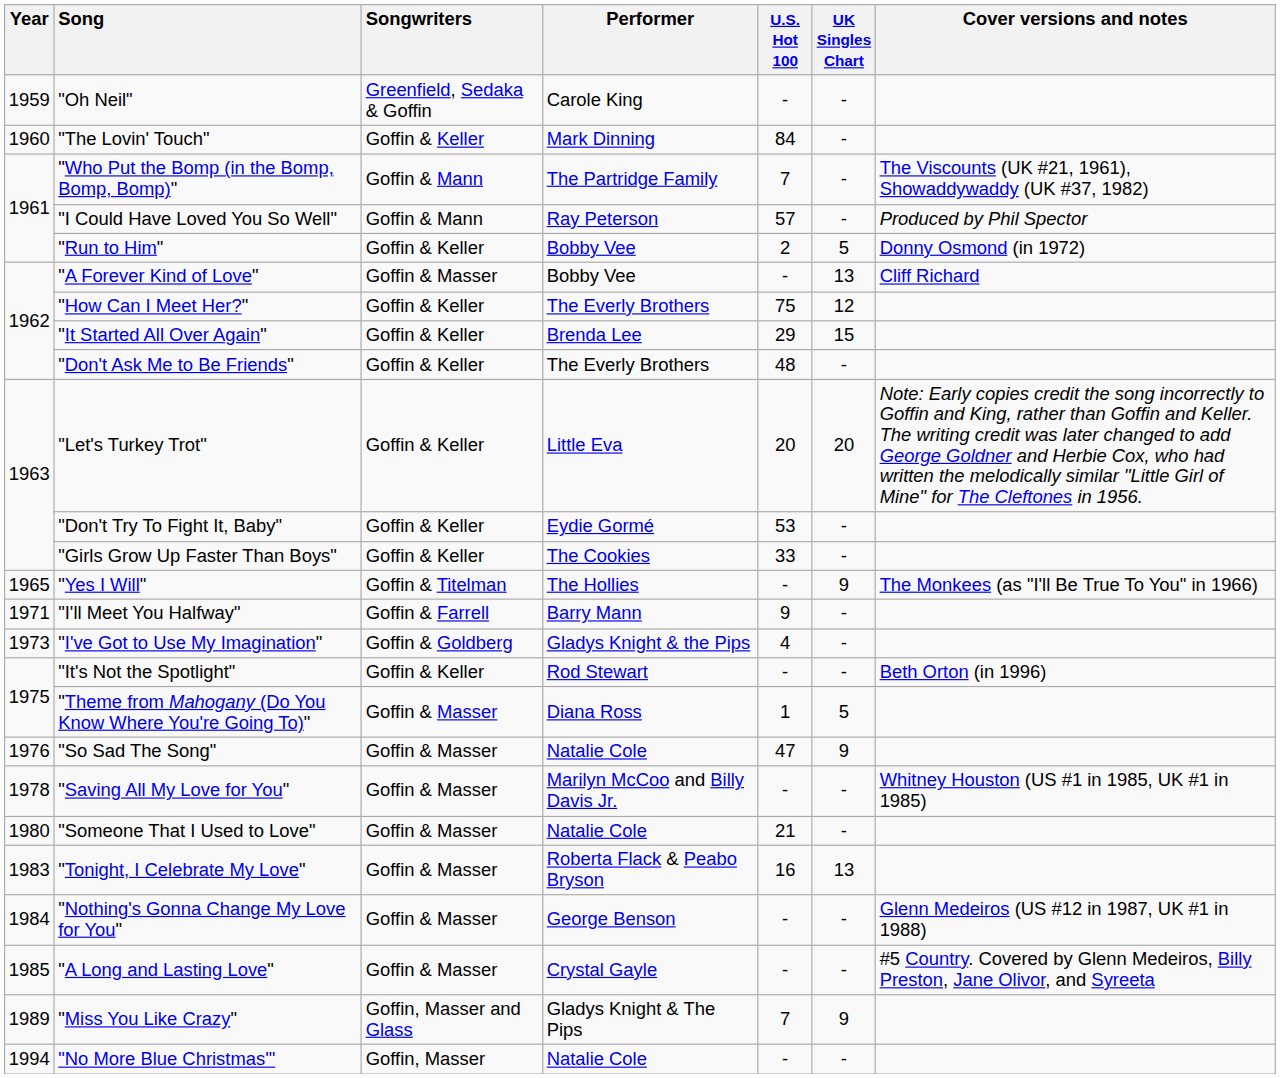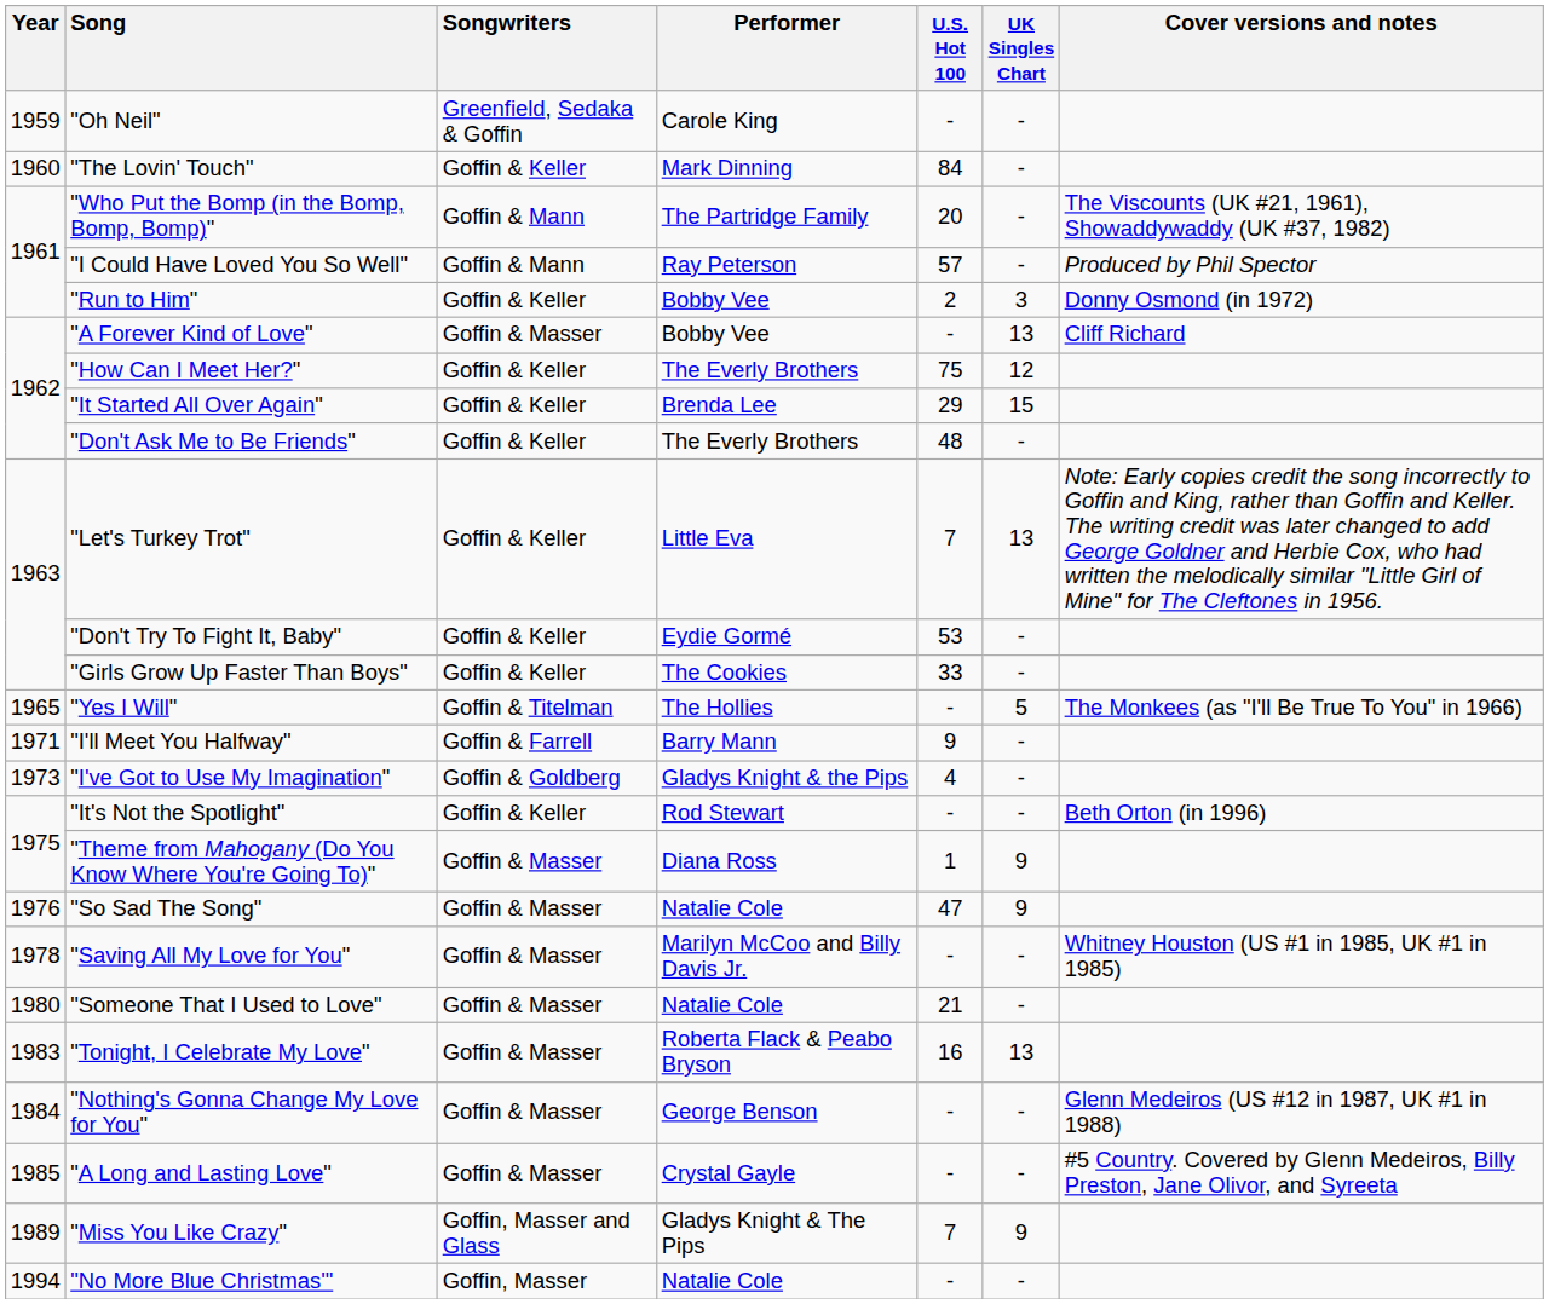"Who Put the Bomp (in the Bomp, Bomp, Bomp)" | U.S. Hot 100: 7 -> 20
"Run to Him" | UK Singles Chart: 5 -> 3
"Let's Turkey Trot" | U.S. Hot 100: 20 -> 7
"Let's Turkey Trot" | UK Singles Chart: 20 -> 13
"Yes I Will" | UK Singles Chart: 9 -> 5
"Theme from Mahogany (Do You Know Where You're Going To)" | UK Singles Chart: 5 -> 9
